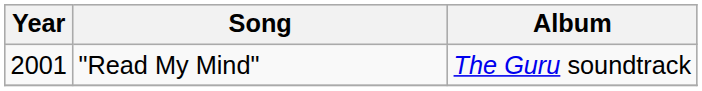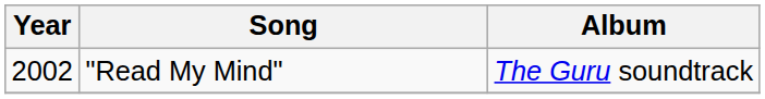"Read My Mind" | Year: 2001 -> 2002
